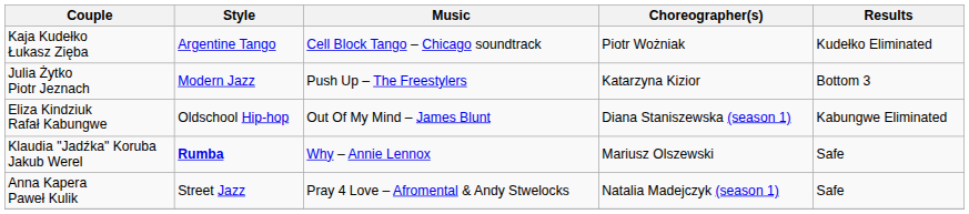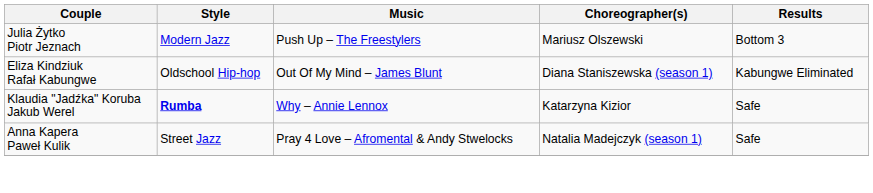- row: Kaja Kudełko Łukasz Zięba | Argentine Tango | Cell Block Tango – Chicago soundtrack | Piotr Wożniak | Kudełko Eliminated
Julia Żytko Piotr Jeznach | Choreographer(s): Katarzyna Kizior -> Mariusz Olszewski
Klaudia "Jadźka" Koruba Jakub Werel | Choreographer(s): Mariusz Olszewski -> Katarzyna Kizior
